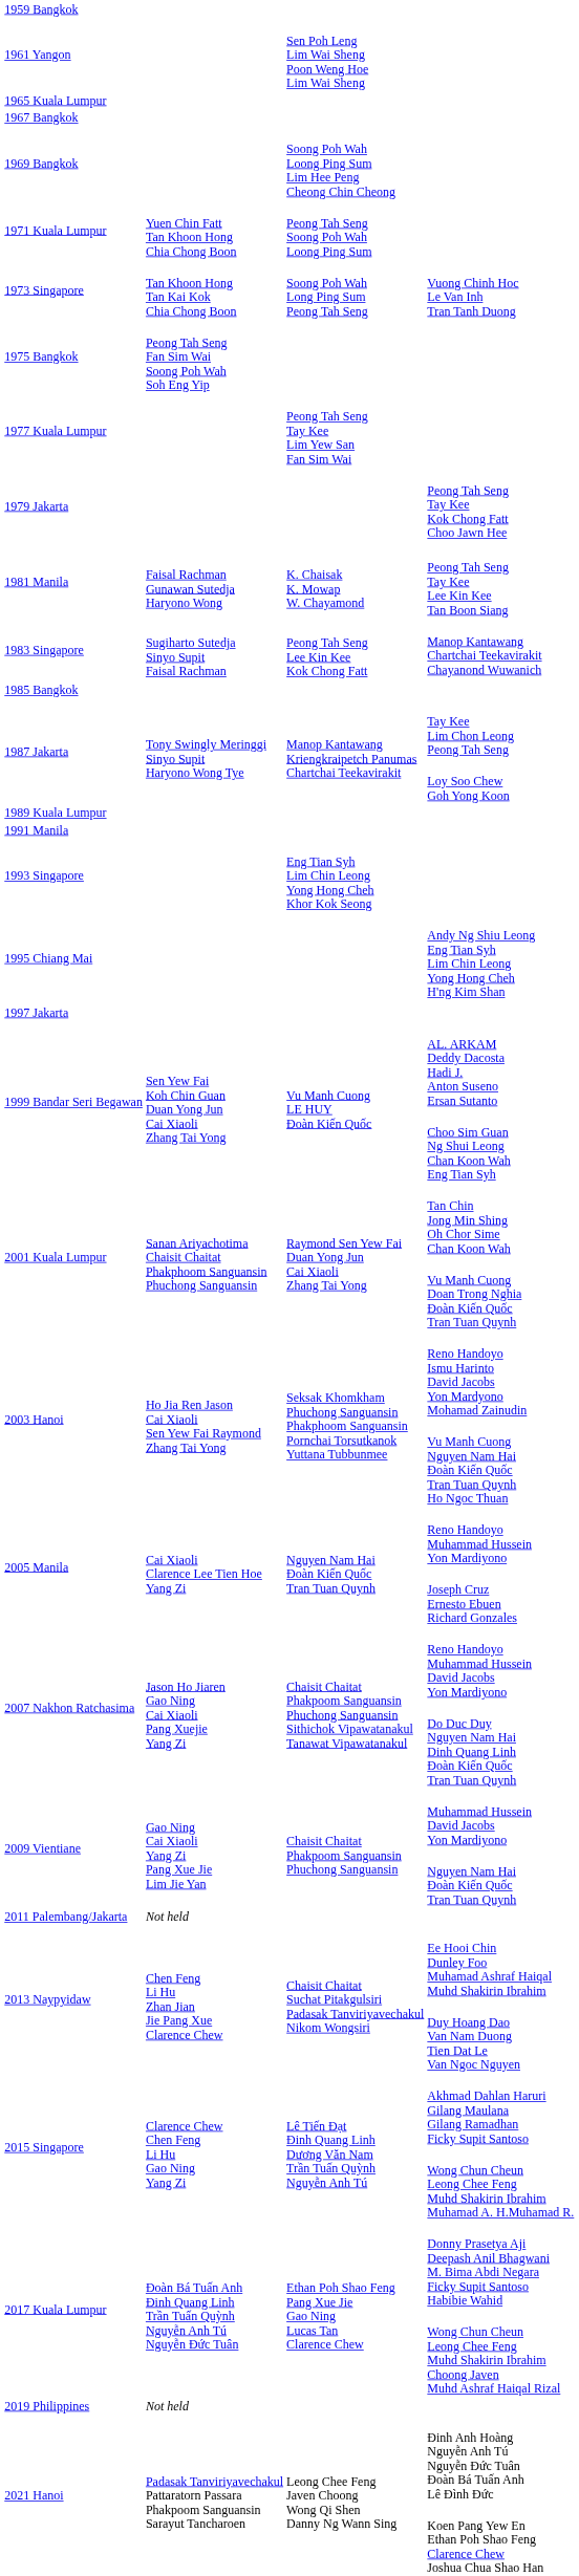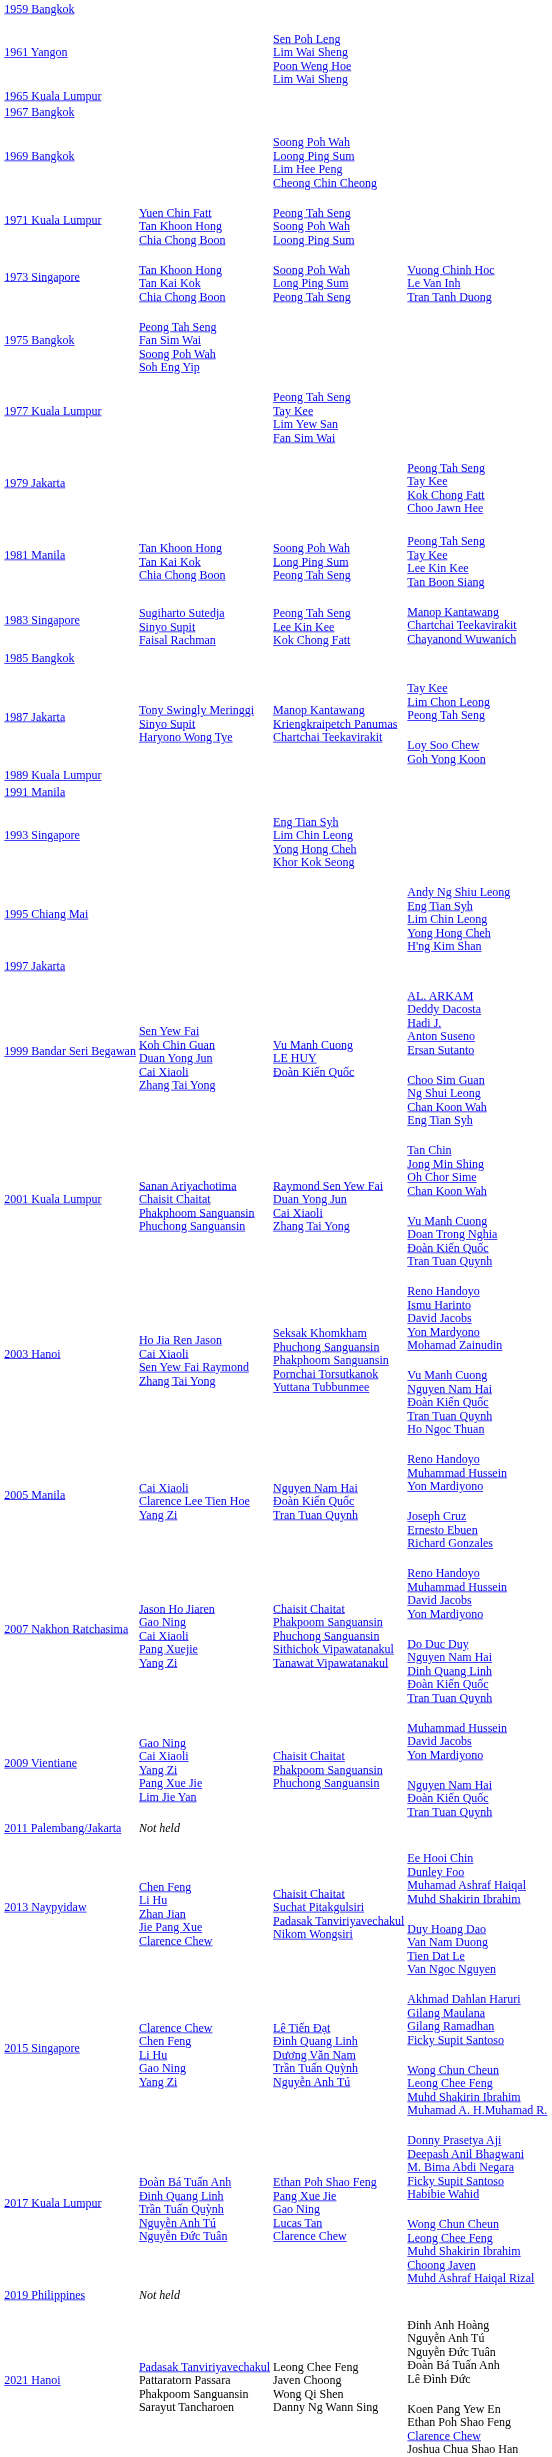1981 Manila | column 2: Faisal Rachman Gunawan Sutedja Haryono Wong -> Tan Khoon Hong Tan Kai Kok Chia Chong Boon
1981 Manila | column 3: K. Chaisak K. Mowap W. Chayamond -> Soong Poh Wah Long Ping Sum Peong Tah Seng
